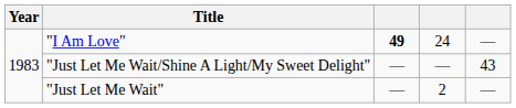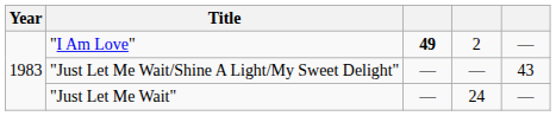"I Am Love" | column 4: 24 -> 2
"Just Let Me Wait" | column 4: 2 -> 24
